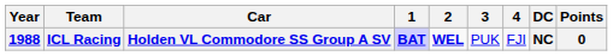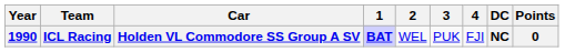ICL Racing | Year: 1988 -> 1990
ICL Racing | 2: bold -> normal
